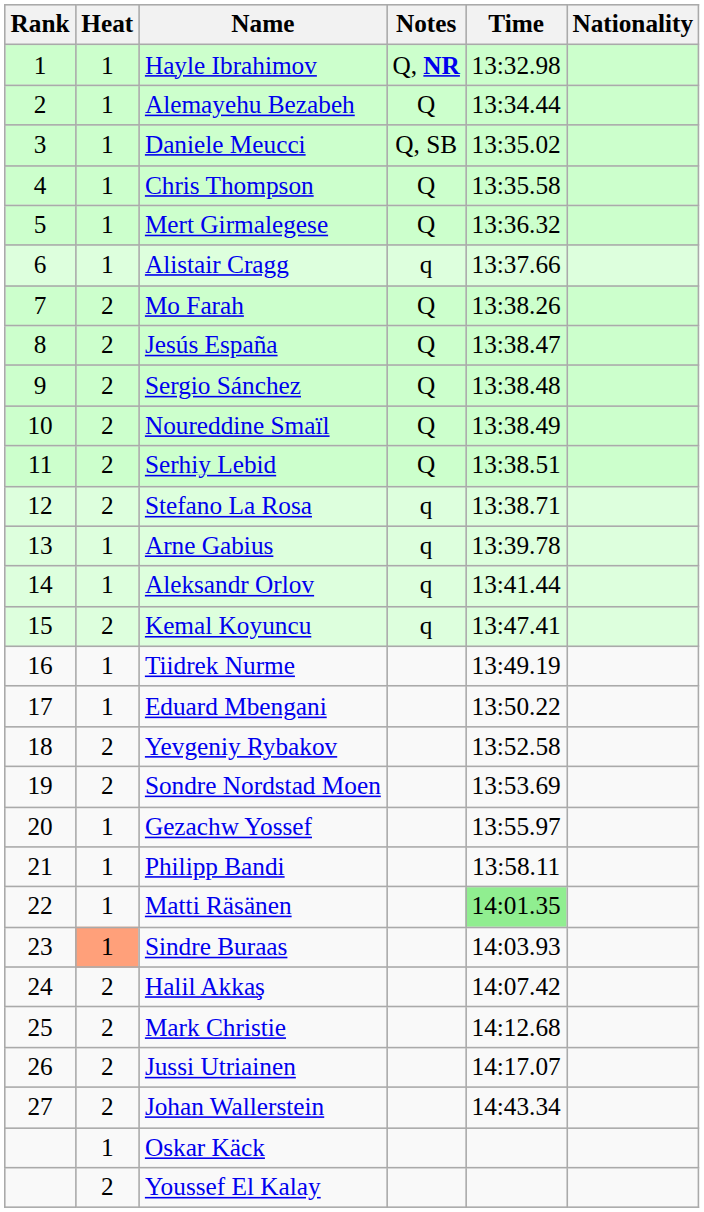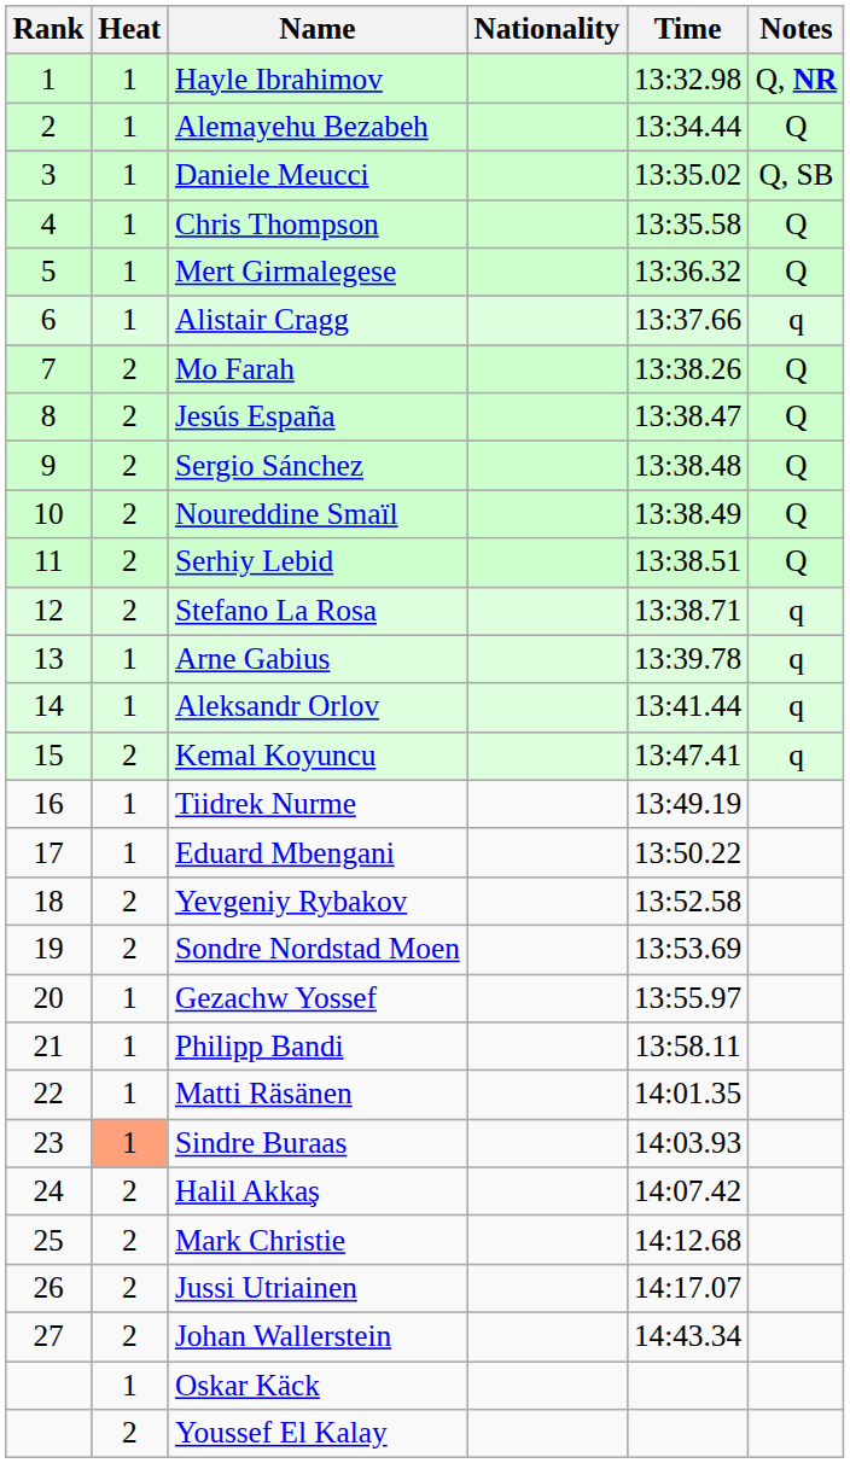columns swapped: Nationality <-> Notes
Matti Räsänen | Time: lightgreen background -> no background
